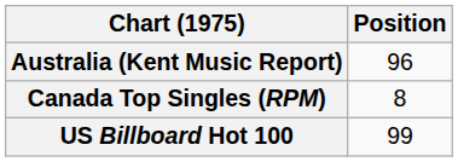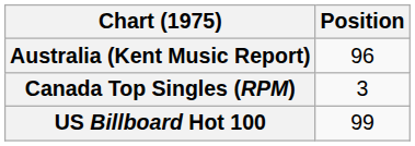Canada Top Singles (RPM) | Position: 8 -> 3
